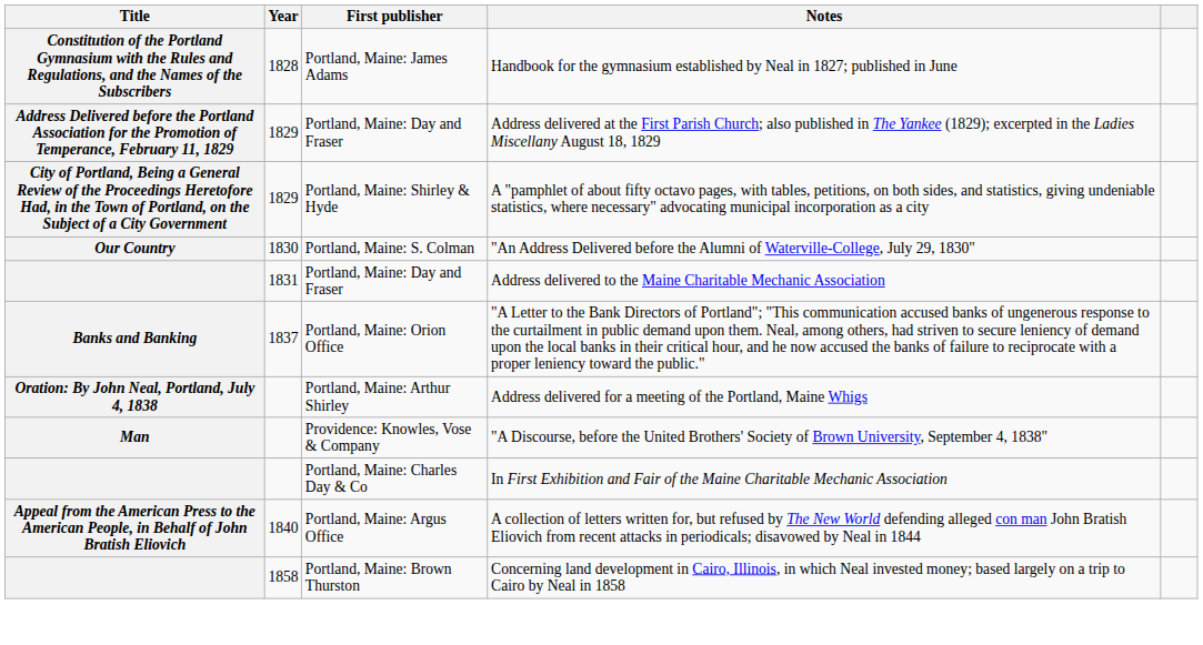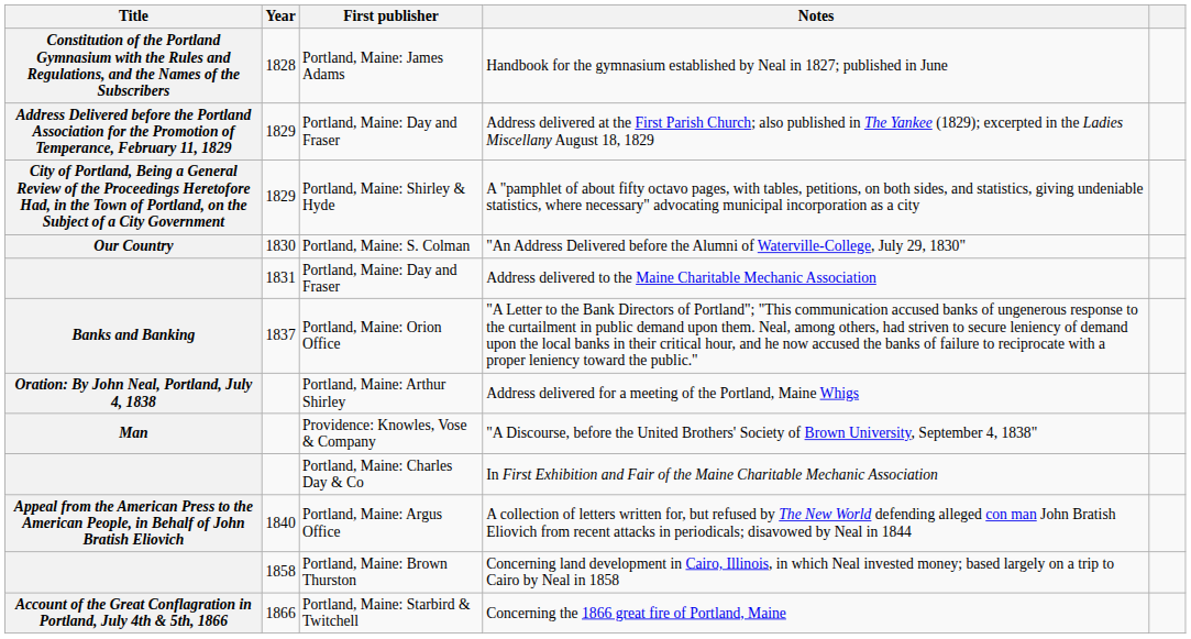+ row: Account of the Great Conflagration in Portland, July 4th & 5th, 1866 | 1866 | Portland, Maine: Starbird & Twitchell | Concerning the 1866 great fire of Portland, Maine
